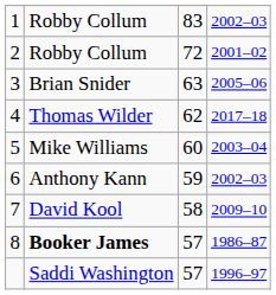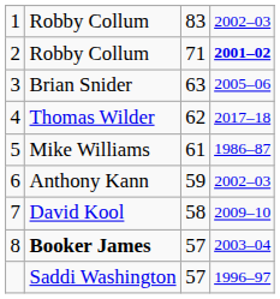2 | column 3: 72 -> 71
2 | column 4: normal -> bold
5 | column 3: 60 -> 61
5 | column 4: 2003–04 -> 1986–87
8 | column 4: 1986–87 -> 2003–04
